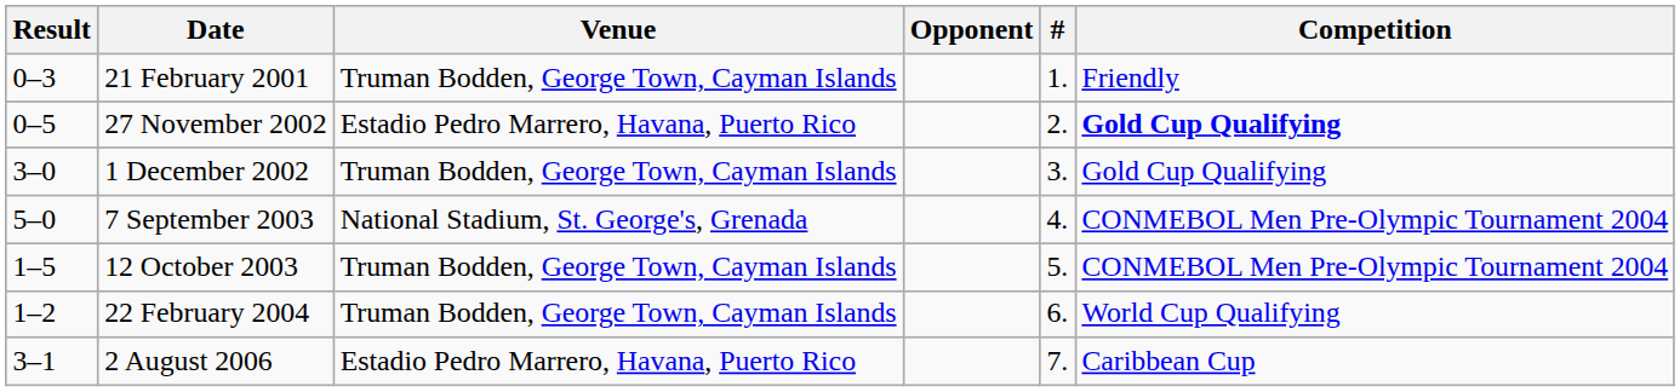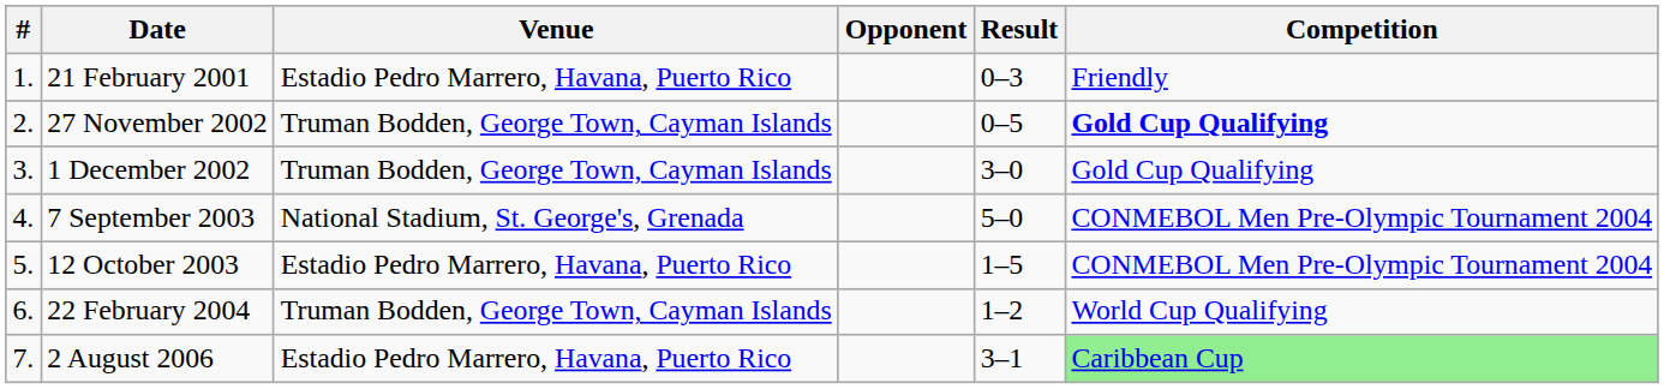columns swapped: # <-> Result
21 February 2001 | Venue: Truman Bodden, George Town, Cayman Islands -> Estadio Pedro Marrero, Havana, Puerto Rico
27 November 2002 | Venue: Estadio Pedro Marrero, Havana, Puerto Rico -> Truman Bodden, George Town, Cayman Islands
12 October 2003 | Venue: Truman Bodden, George Town, Cayman Islands -> Estadio Pedro Marrero, Havana, Puerto Rico
2 August 2006 | Competition: no background -> lightgreen background
